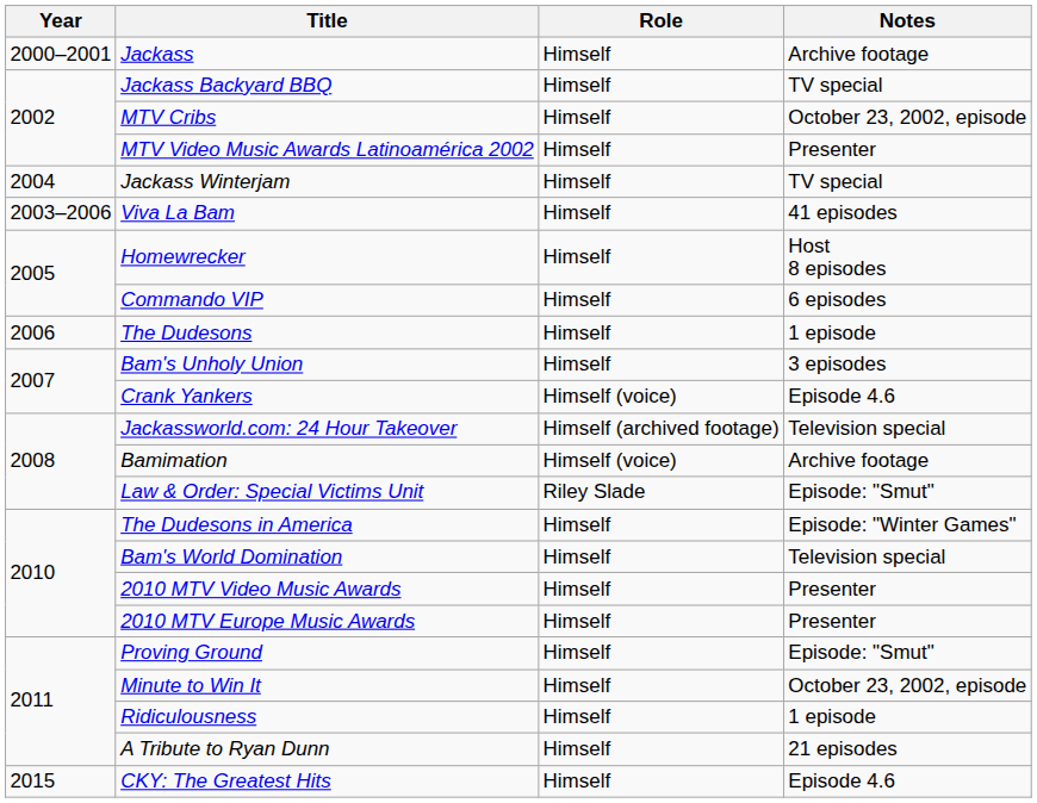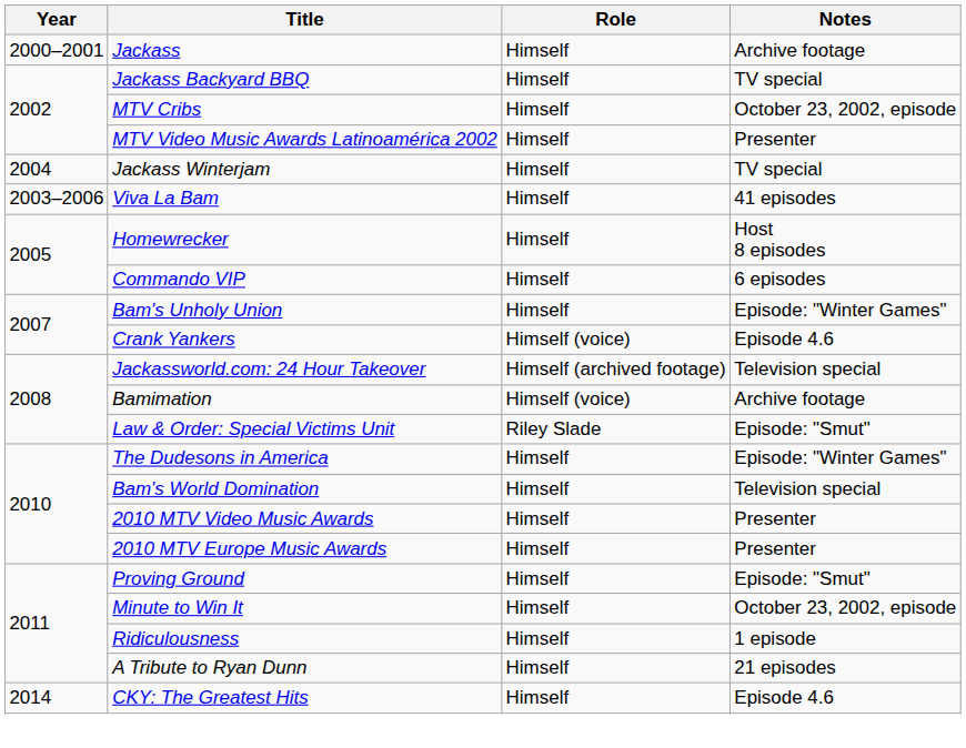- row: 2006 | The Dudesons | Himself | 1 episode
Bam's Unholy Union | Notes: 3 episodes -> Episode: "Winter Games"
CKY: The Greatest Hits | Year: 2015 -> 2014
